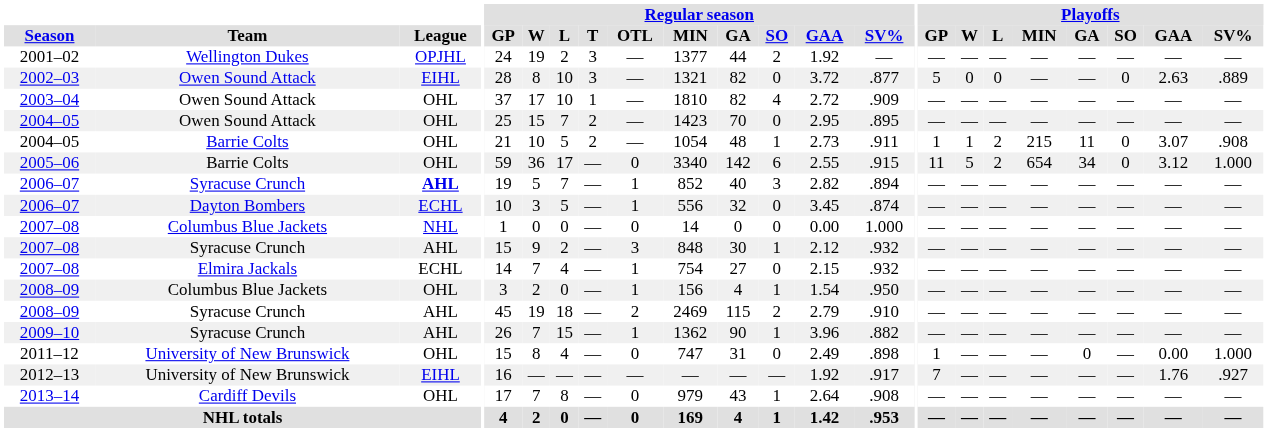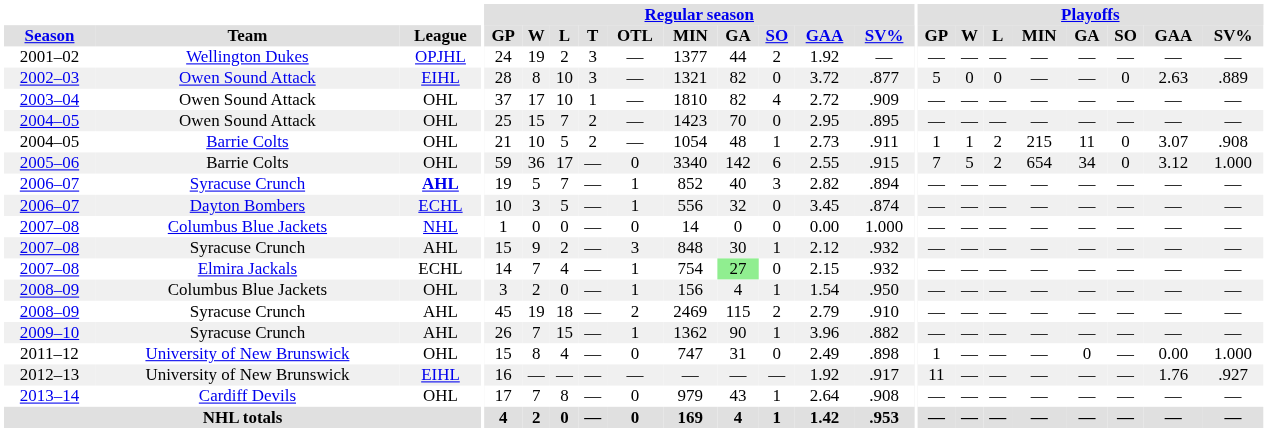2005–06 | Playoffs / GP: 11 -> 7
2007–08 / Elmira Jackals | Regular season / GA: no background -> lightgreen background
2012–13 | Playoffs / GP: 7 -> 11
